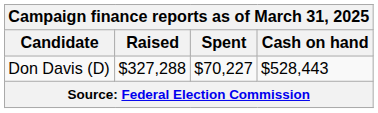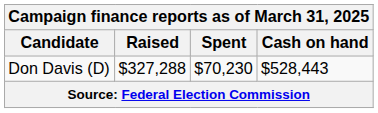Don Davis (D) | Spent: $70,227 -> $70,230
